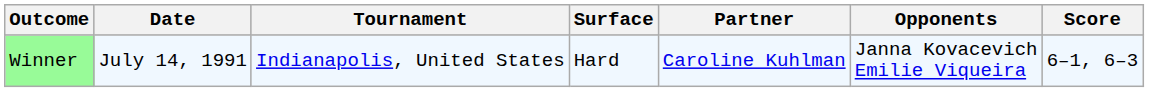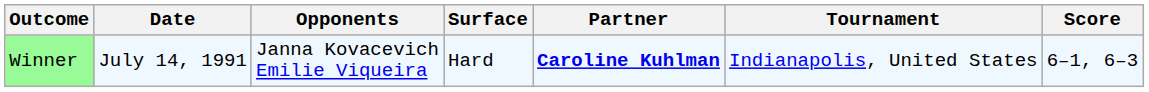columns swapped: Tournament <-> Opponents
Winner | Partner: normal -> bold
